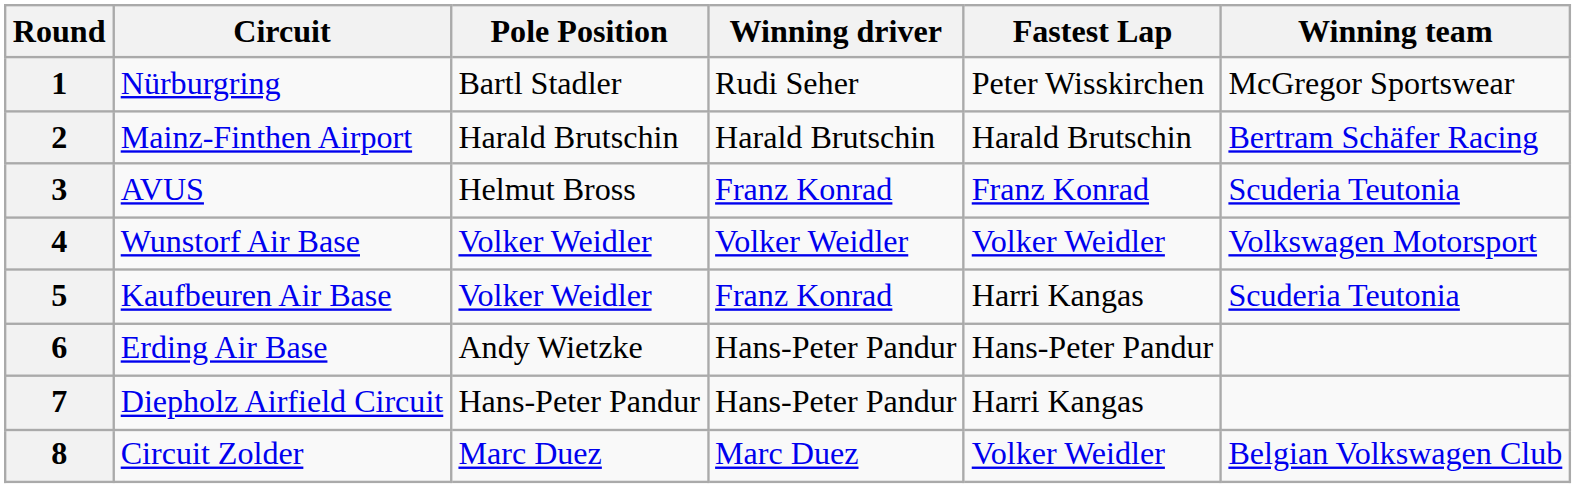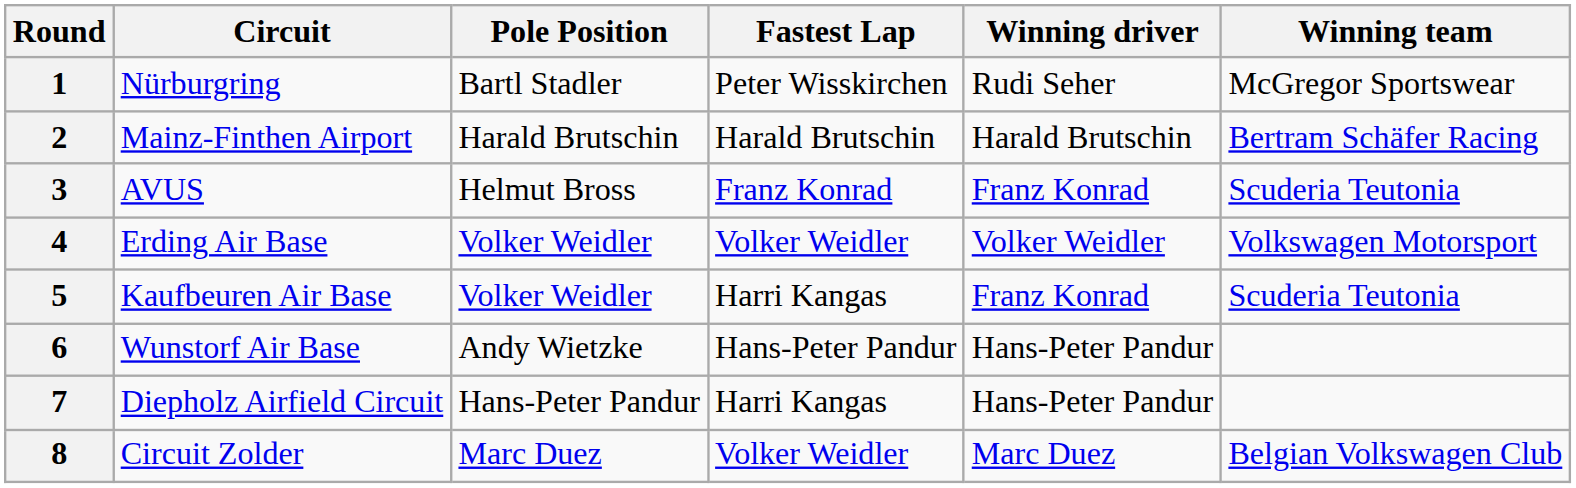columns swapped: Fastest Lap <-> Winning driver
4 | Circuit: Wunstorf Air Base -> Erding Air Base
6 | Circuit: Erding Air Base -> Wunstorf Air Base
